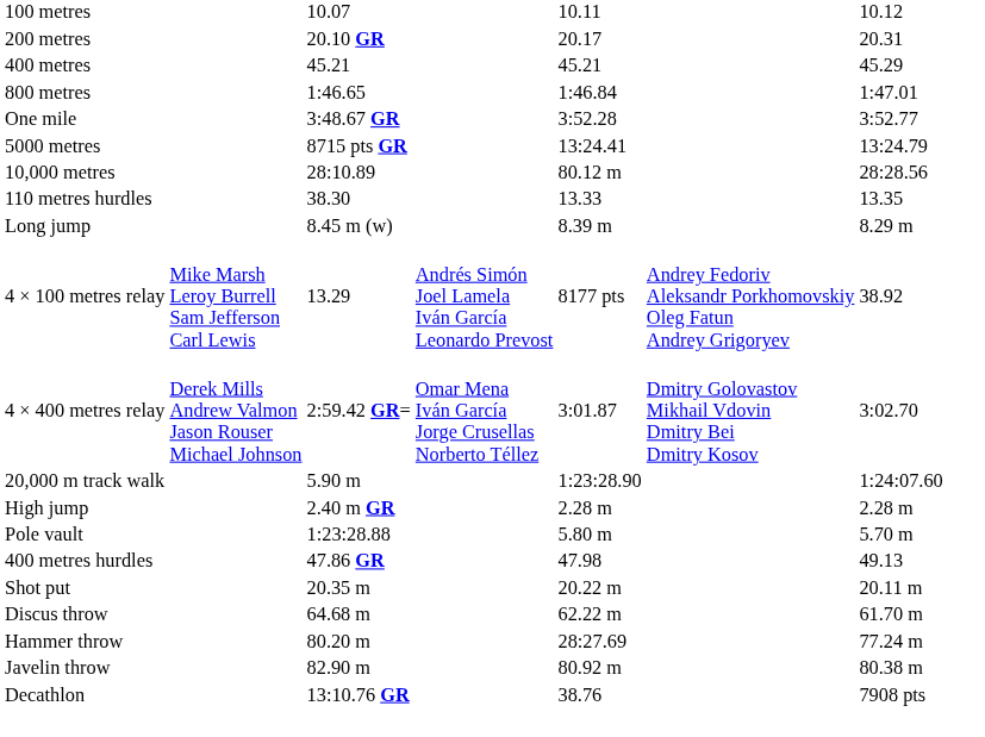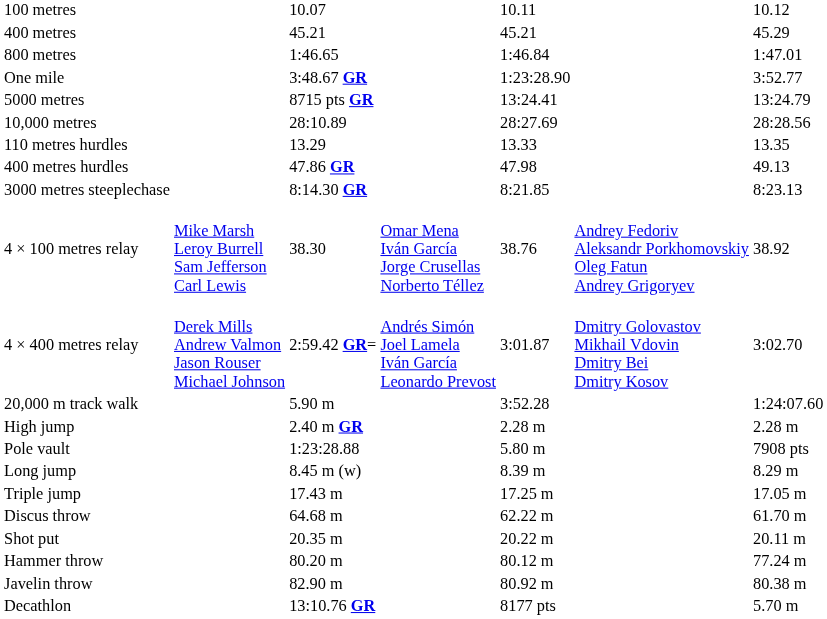- row: 200 metres | 20.10 GR | 20.17 | 20.31
One mile | column 5: 3:52.28 -> 1:23:28.90
10,000 metres | column 5: 80.12 m -> 28:27.69
110 metres hurdles | column 3: 38.30 -> 13.29
rows swapped: 400 metres hurdles <-> Long jump
+ row: 3000 metres steeplechase | 8:14.30 GR | 8:21.85 | 8:23.13
4 × 100 metres relay | column 3: 13.29 -> 38.30
4 × 100 metres relay | column 4: Andrés Simón Joel Lamela Iván García Leonardo Prevost -> Omar Mena Iván García Jorge Crusellas Norberto Téllez
4 × 100 metres relay | column 5: 8177 pts -> 38.76
4 × 400 metres relay | column 4: Omar Mena Iván García Jorge Crusellas Norberto Téllez -> Andrés Simón Joel Lamela Iván García Leonardo Prevost
20,000 m track walk | column 5: 1:23:28.90 -> 3:52.28
Pole vault | column 7: 5.70 m -> 7908 pts
+ row: Triple jump | 17.43 m | 17.25 m | 17.05 m
rows swapped: Shot put <-> Discus throw
Hammer throw | column 5: 28:27.69 -> 80.12 m
Decathlon | column 5: 38.76 -> 8177 pts
Decathlon | column 7: 7908 pts -> 5.70 m
